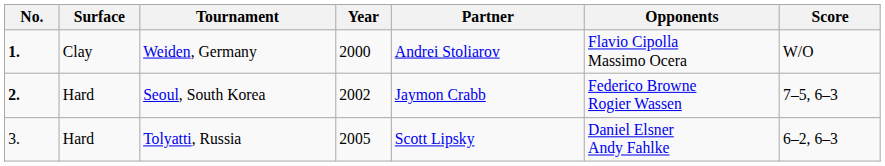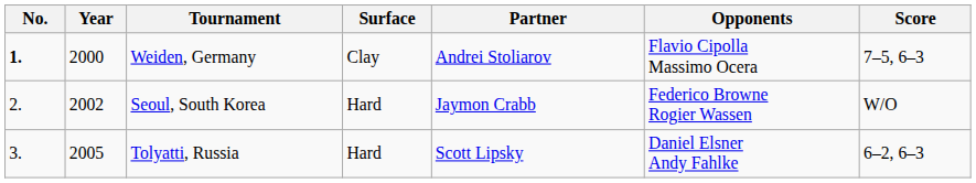columns swapped: Year <-> Surface
Weiden, Germany | Score: W/O -> 7–5, 6–3
Seoul, South Korea | No.: bold -> normal
Seoul, South Korea | Score: 7–5, 6–3 -> W/O
